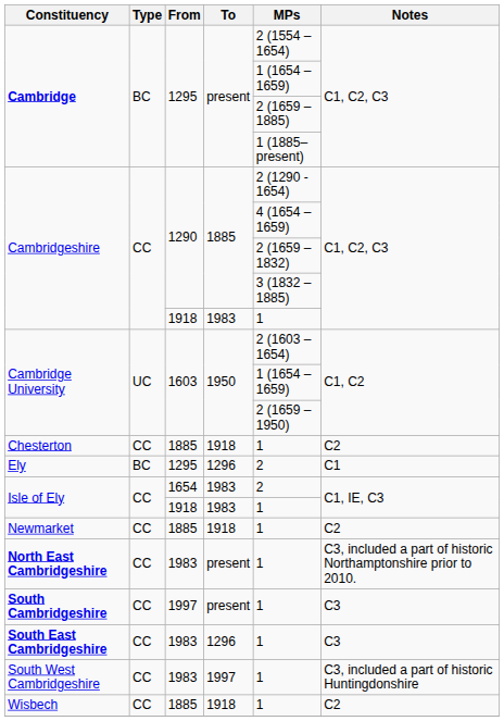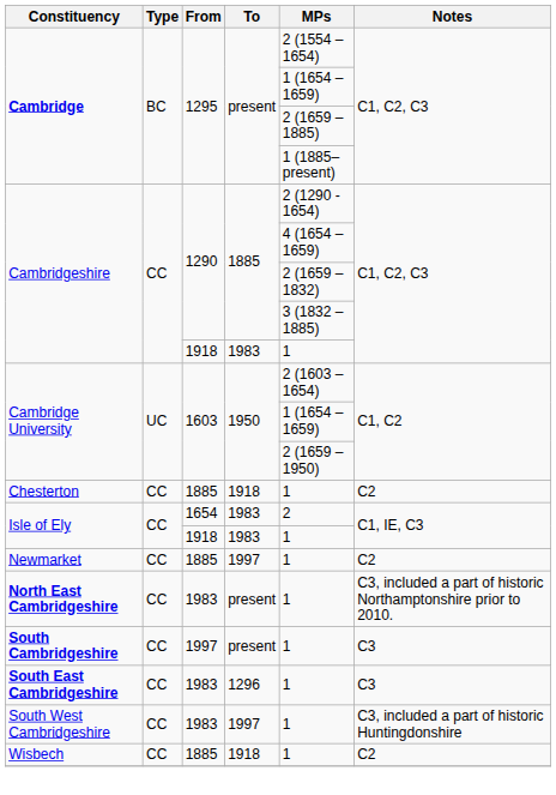- row: Ely | BC | 1295 | 1296 | 2 | C1
Newmarket | To: 1918 -> 1997
